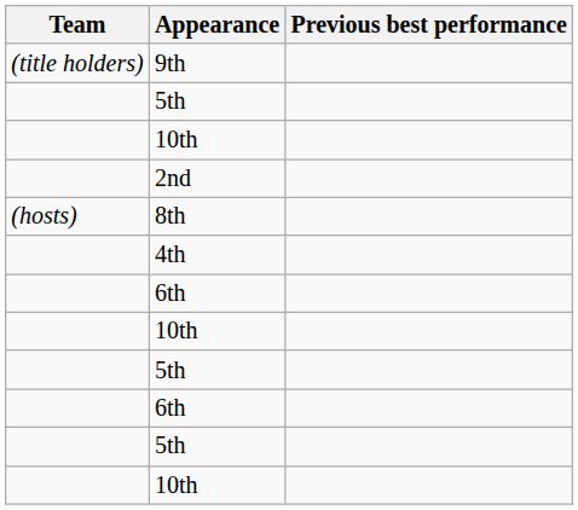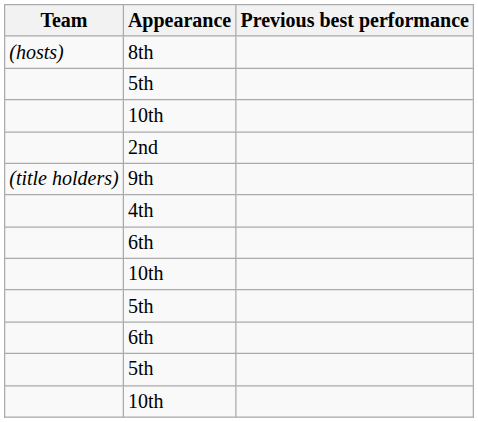rows swapped: 8th <-> 9th
